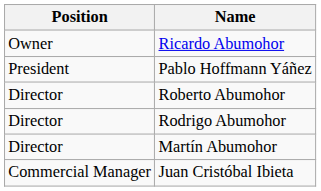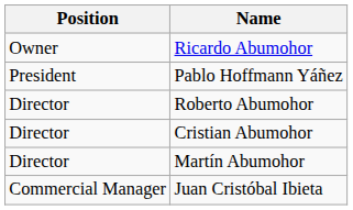- row: Director | Rodrigo Abumohor
+ row: Director | Cristian Abumohor
